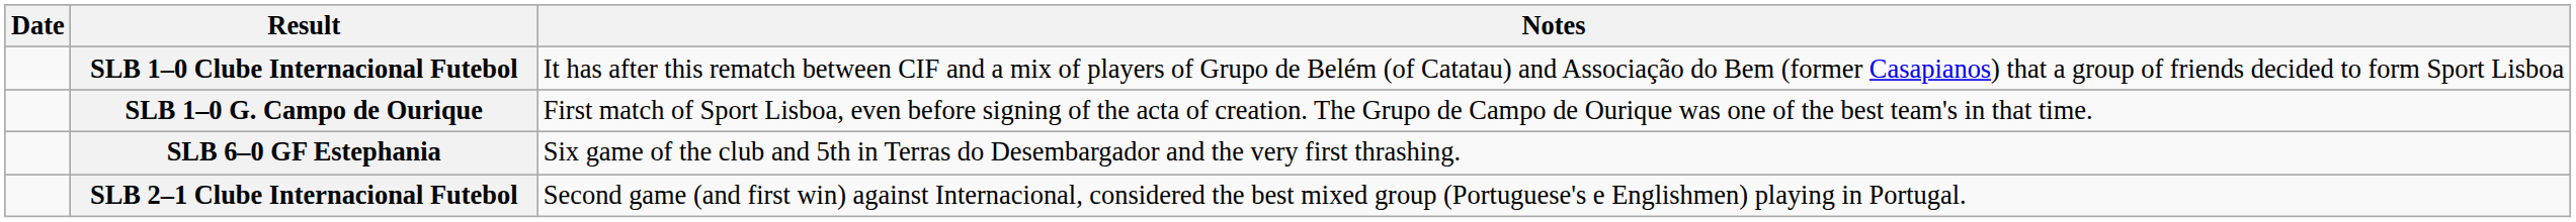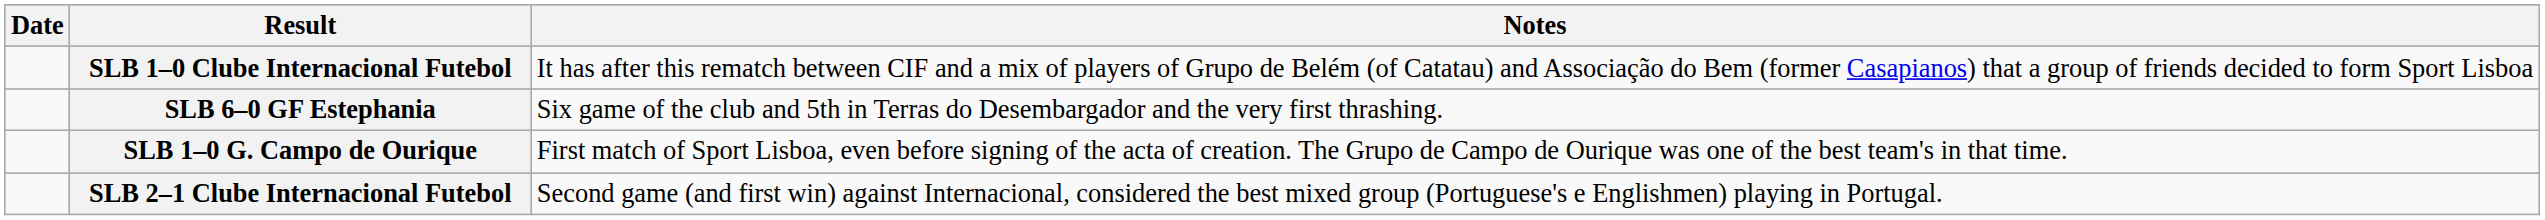rows swapped: SLB 1–0 G. Campo de Ourique <-> SLB 6–0 GF Estephania
